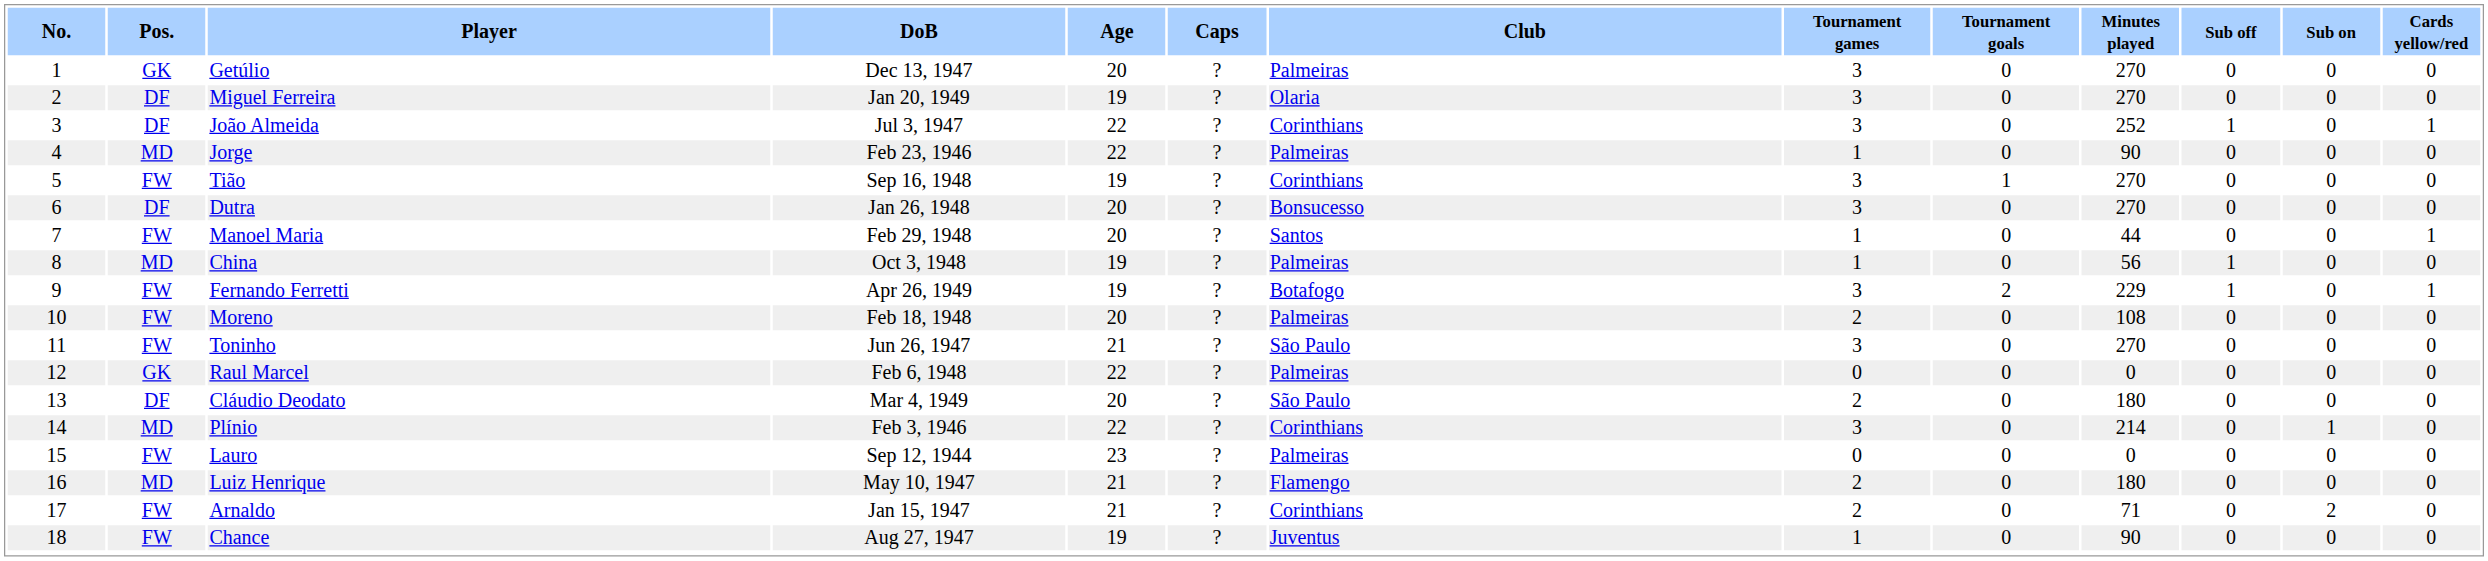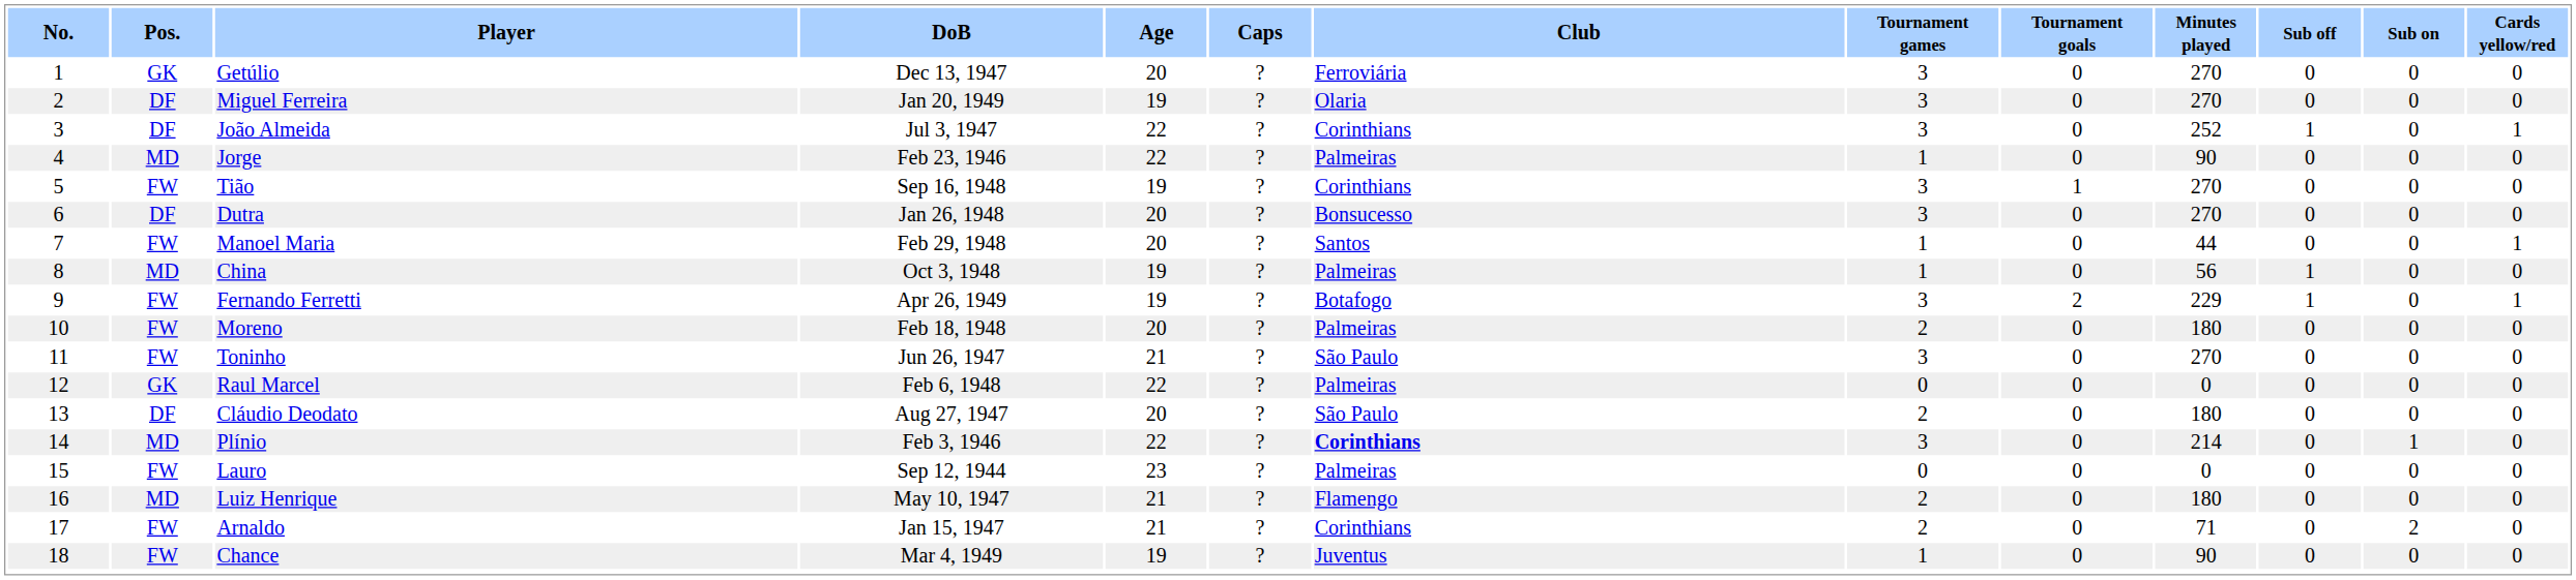Getúlio | Club: Palmeiras -> Ferroviária
Moreno | Minutes played: 108 -> 180
Cláudio Deodato | DoB: Mar 4, 1949 -> Aug 27, 1947
Plínio | Club: normal -> bold
Chance | DoB: Aug 27, 1947 -> Mar 4, 1949
